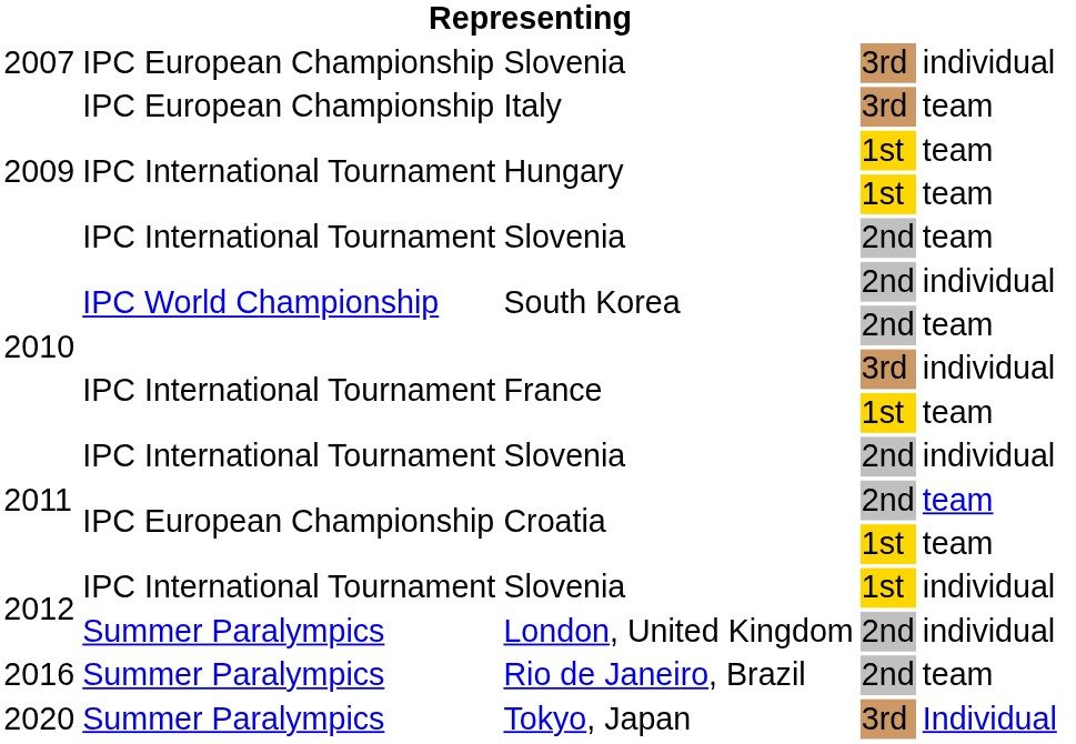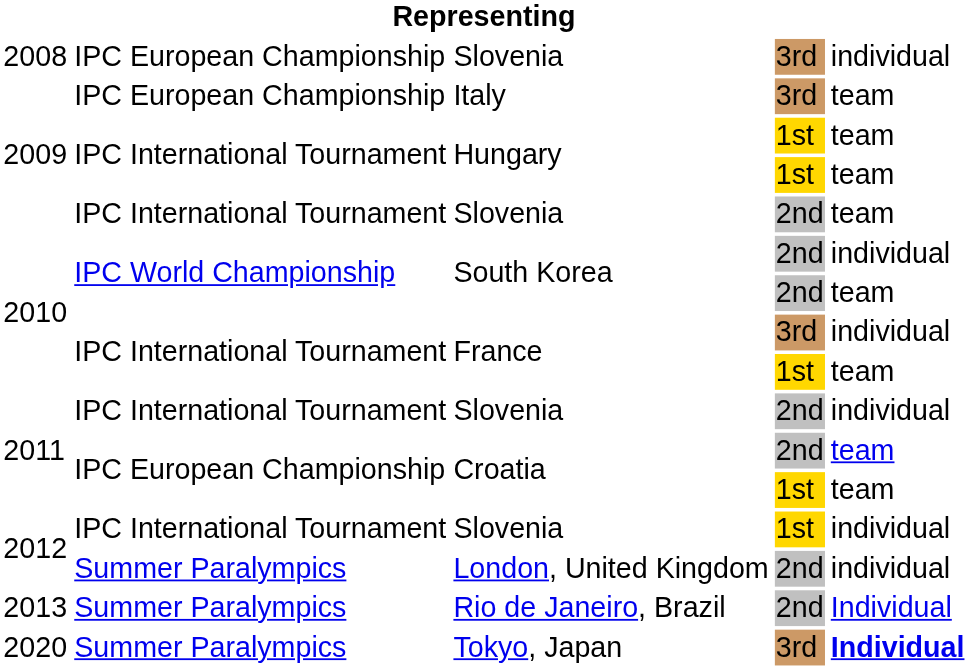Slovenia / 3rd | column 1: 2007 -> 2008
Rio de Janeiro, Brazil | column 1: 2016 -> 2013
Rio de Janeiro, Brazil | column 5: team -> Individual
Tokyo, Japan | column 5: normal -> bold
